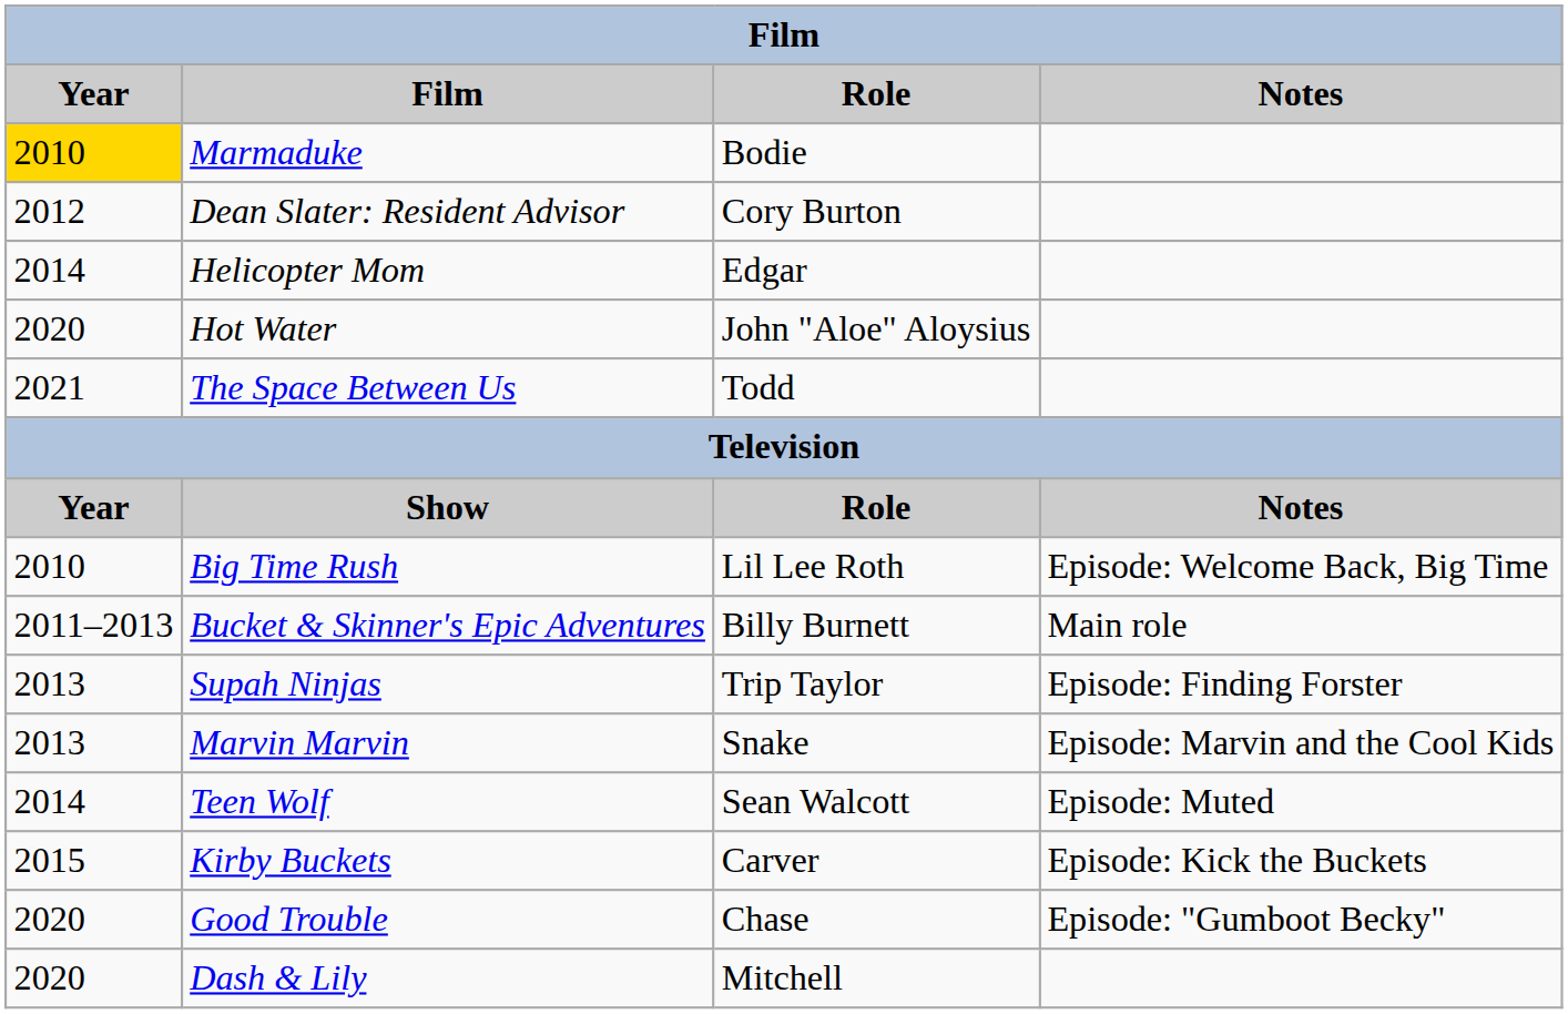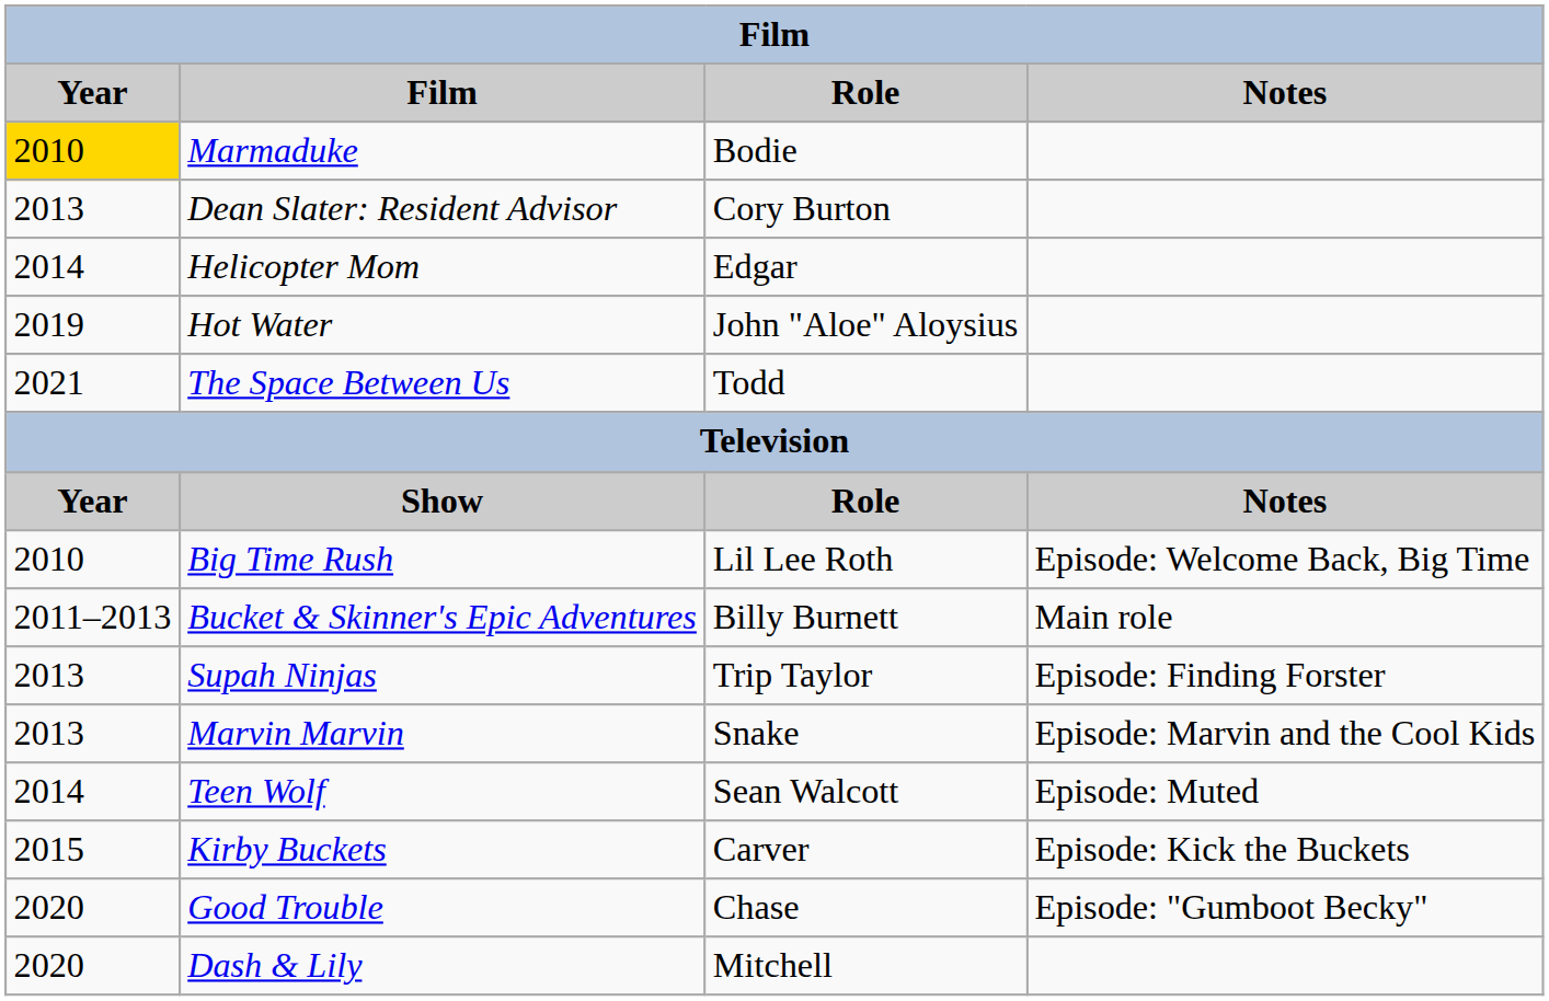Dean Slater: Resident Advisor | Year: 2012 -> 2013
Hot Water | Year: 2020 -> 2019
